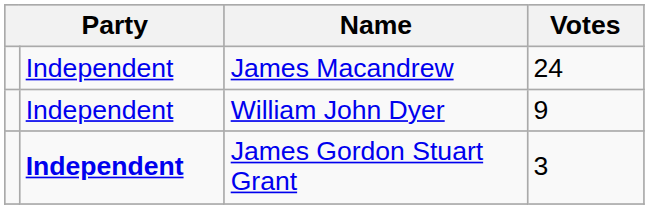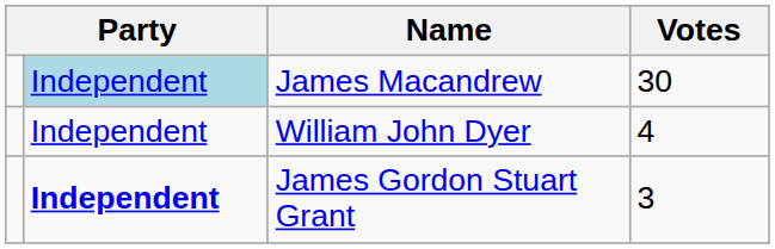James Macandrew | column 2: no background -> lightblue background
James Macandrew | Votes: 24 -> 30
William John Dyer | Votes: 9 -> 4
